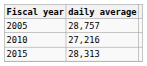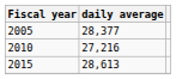2005 | daily average: 28,757 -> 28,377
2015 | daily average: 28,313 -> 28,613
